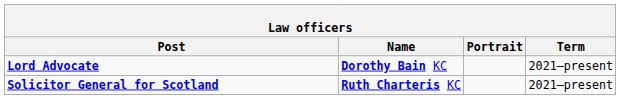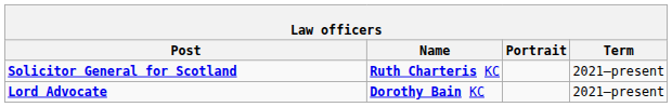rows swapped: Lord Advocate <-> Solicitor General for Scotland
